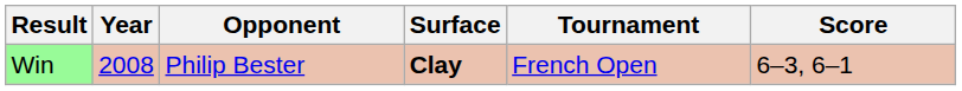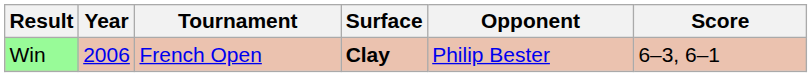columns swapped: Tournament <-> Opponent
Win | Year: 2008 -> 2006
